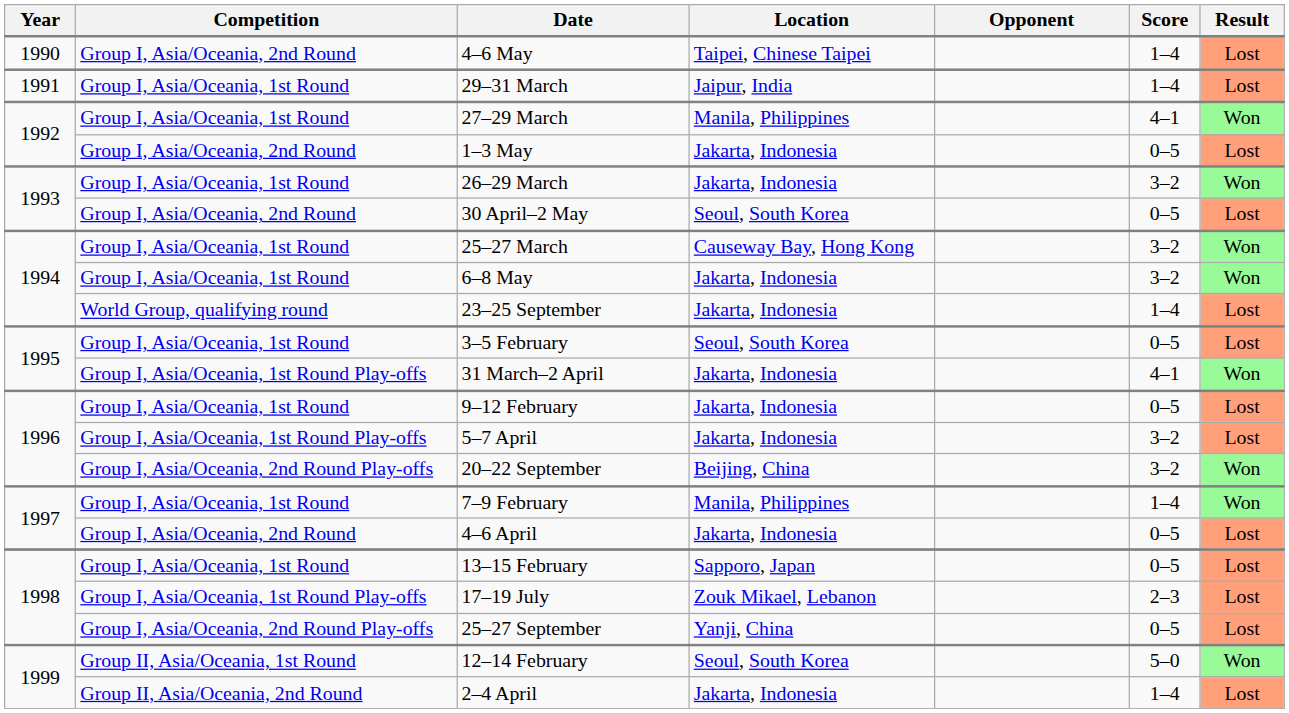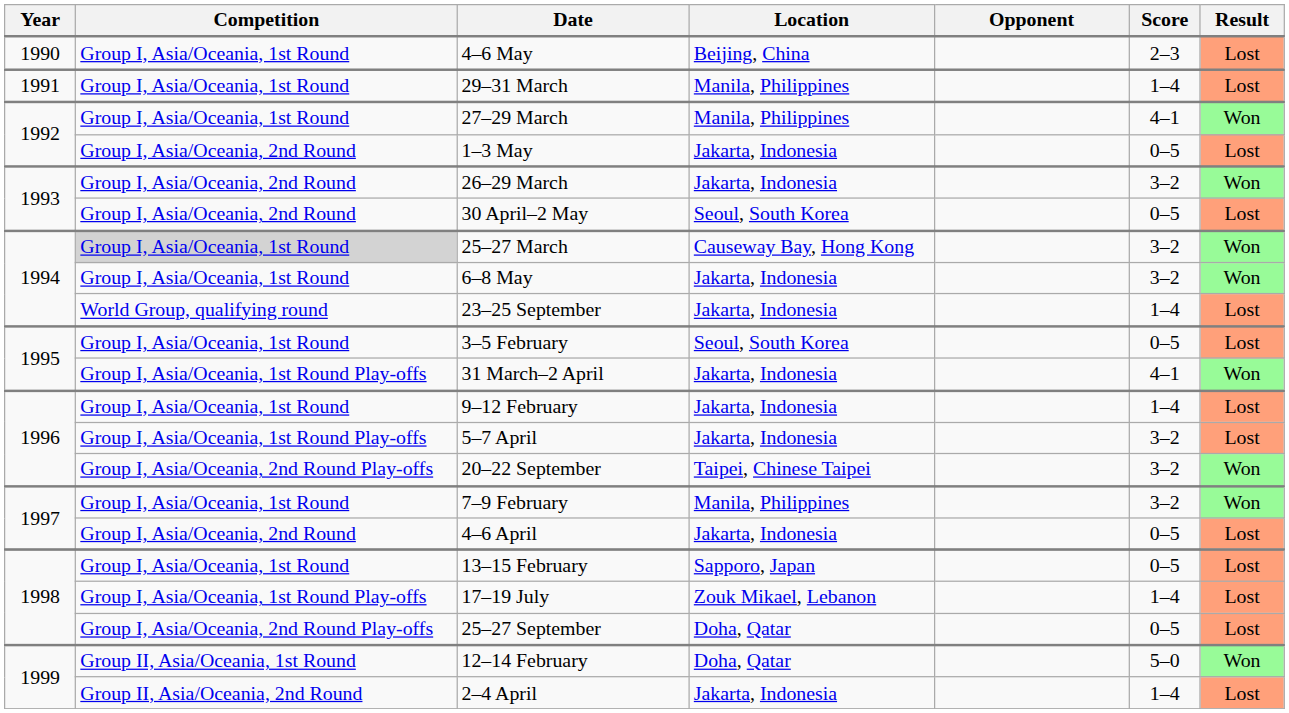4–6 May | Competition: Group I, Asia/Oceania, 2nd Round -> Group I, Asia/Oceania, 1st Round
4–6 May | Location: Taipei, Chinese Taipei -> Beijing, China
4–6 May | Score: 1–4 -> 2–3
29–31 March | Location: Jaipur, India -> Manila, Philippines
26–29 March | Competition: Group I, Asia/Oceania, 1st Round -> Group I, Asia/Oceania, 2nd Round
25–27 March | Competition: no background -> lightgrey background
9–12 February | Score: 0–5 -> 1–4
20–22 September | Location: Beijing, China -> Taipei, Chinese Taipei
7–9 February | Score: 1–4 -> 3–2
17–19 July | Score: 2–3 -> 1–4
25–27 September | Location: Yanji, China -> Doha, Qatar
12–14 February | Location: Seoul, South Korea -> Doha, Qatar
